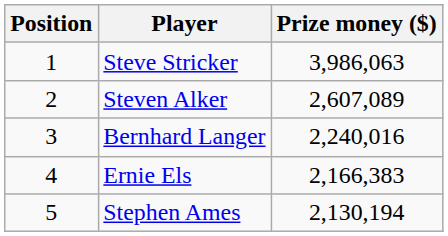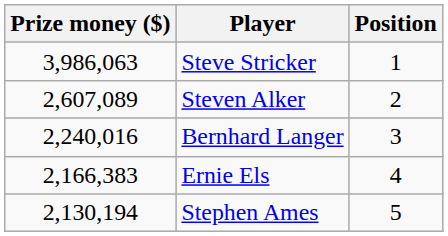columns swapped: Position <-> Prize money ($)
